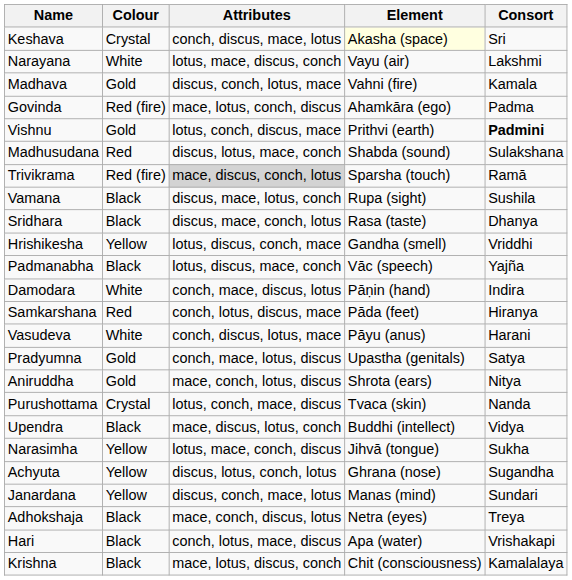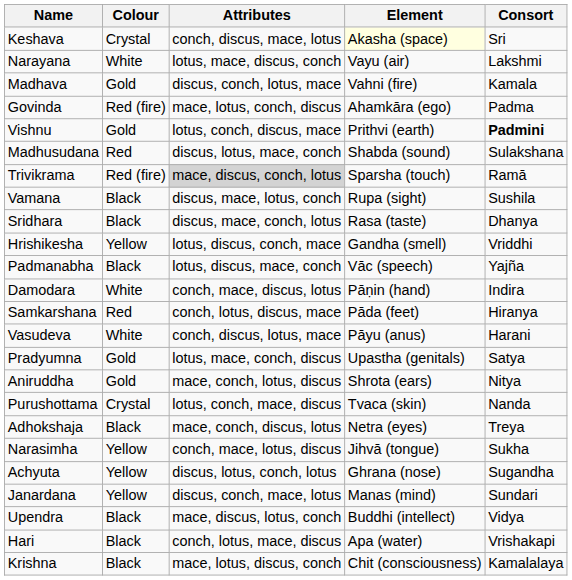Pradyumna | Attributes: conch, mace, lotus, discus -> lotus, mace, conch, discus
rows swapped: Adhokshaja <-> Upendra
Narasimha | Attributes: lotus, mace, conch, discus -> conch, mace, lotus, discus
